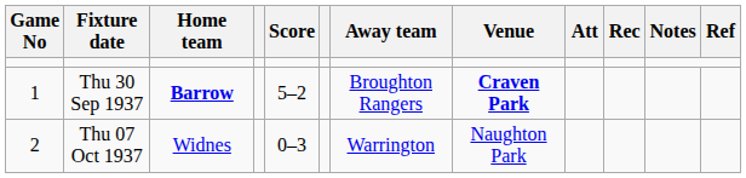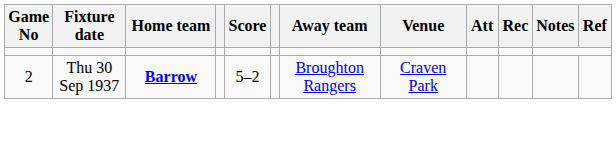Thu 30 Sep 1937 | Game No: 1 -> 2
Thu 30 Sep 1937 | Venue: bold -> normal
- row: 2 | Thu 07 Oct 1937 | Widnes | 0–3 | Warrington | Naughton Park
